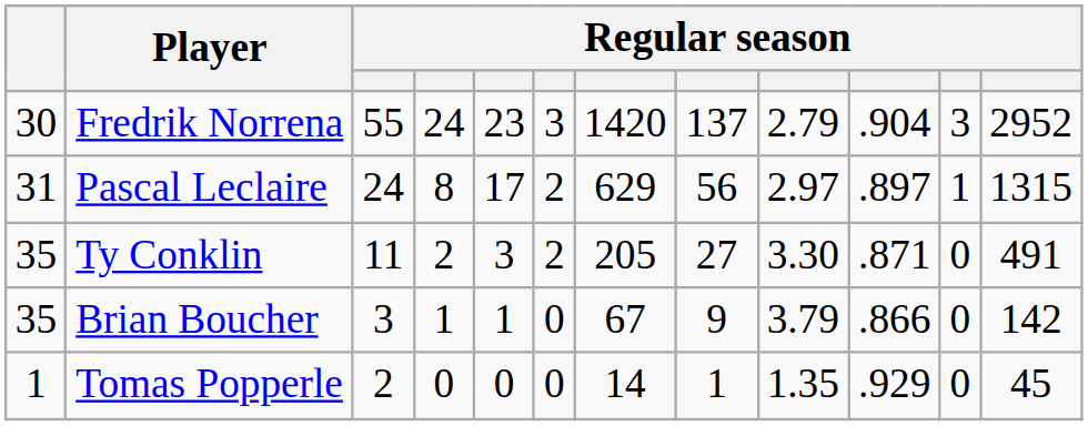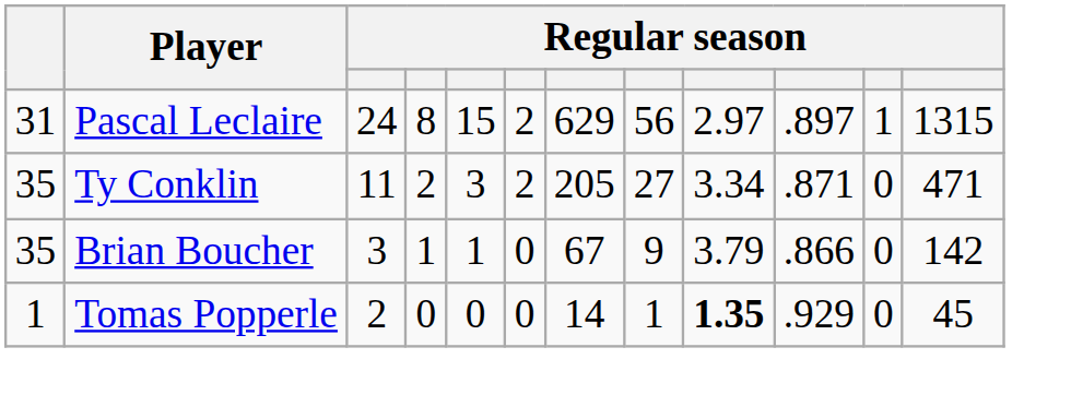- row: 30 | Fredrik Norrena | 55 | 24 | 23 | 3 | 1420 | 137 | 2.79 | .904 | 3 | 2952
Pascal Leclaire | column 5: 17 -> 15
Ty Conklin | column 9: 3.30 -> 3.34
Ty Conklin | column 12: 491 -> 471
Tomas Popperle | column 9: normal -> bold
